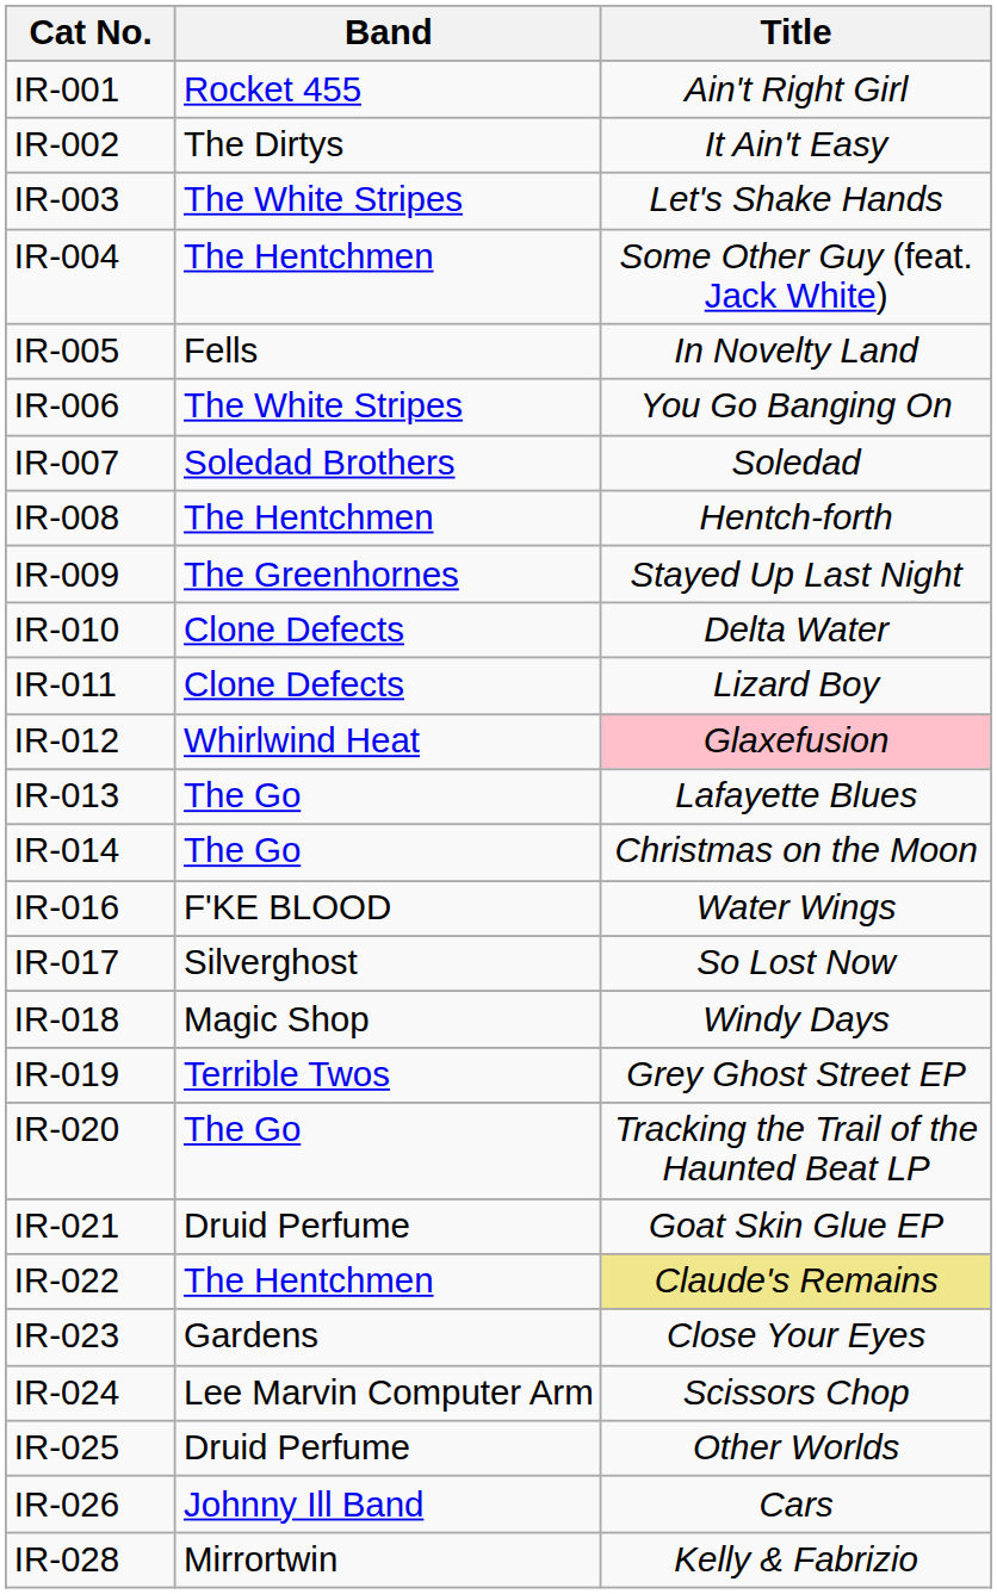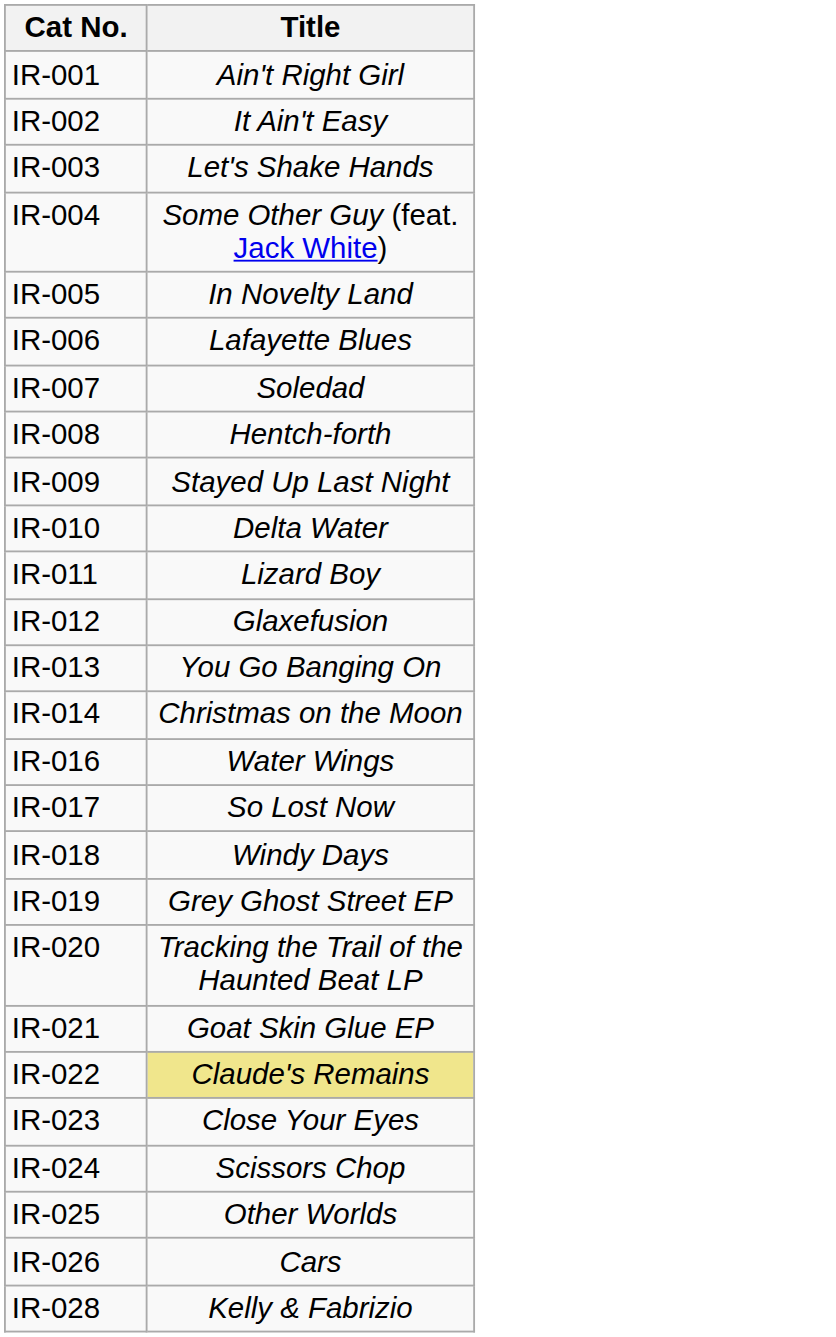- column: Band | Rocket 455 | The Dirtys | The White Stripes | The Hentchmen | Fells | The White Stripes | Soledad Brothers | The Hentchmen | The Greenhornes | Clone Defects | Clone Defects | Whirlwind Heat | The Go | The Go | F'KE BLOOD | Silverghost | Magic Shop | Terrible Twos | The Go | Druid Perfume | The Hentchmen | Gardens | Lee Marvin Computer Arm | Druid Perfume | Johnny Ill Band | Mirrortwin
IR-006 | Title: You Go Banging On -> Lafayette Blues
IR-012 | Title: pink background -> no background
IR-013 | Title: Lafayette Blues -> You Go Banging On
